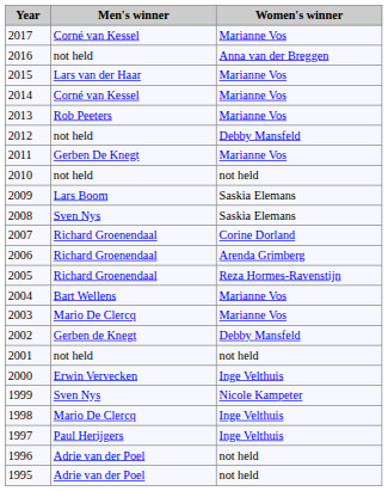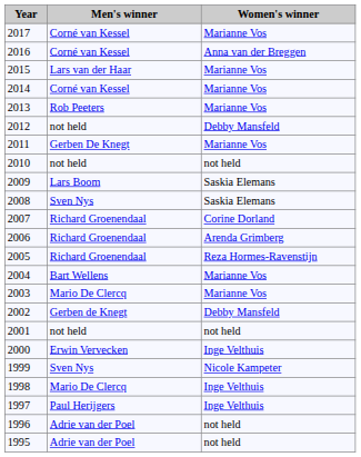2016 | Men's winner: not held -> Corné van Kessel
